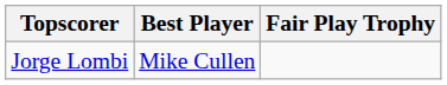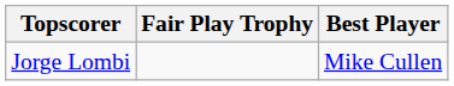columns swapped: Best Player <-> Fair Play Trophy
